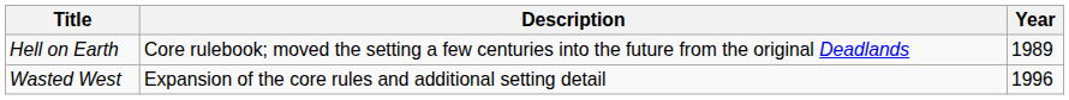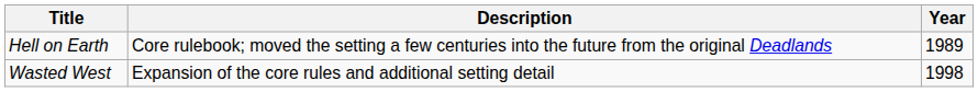Wasted West | Year: 1996 -> 1998
